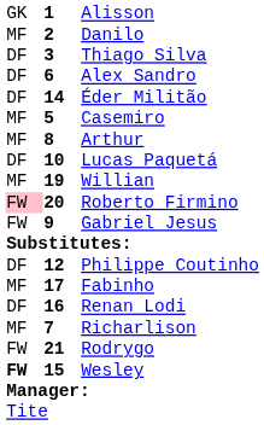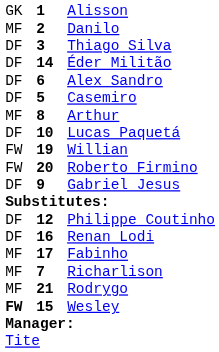rows swapped: Éder Militão <-> Alex Sandro
Casemiro | column 1: MF -> DF
Willian | column 1: MF -> FW
Roberto Firmino | column 1: pink background -> no background
Gabriel Jesus | column 1: FW -> DF
rows swapped: Fabinho <-> Renan Lodi
Rodrygo | column 1: FW -> MF
